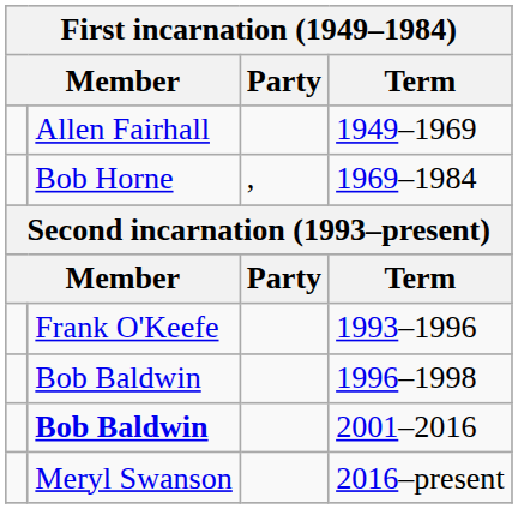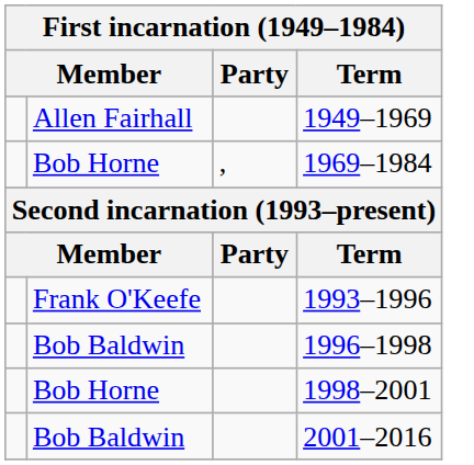+ row: Bob Horne | 1998–2001
2001–2016 | column 2: bold -> normal
- row: Meryl Swanson | 2016–present
